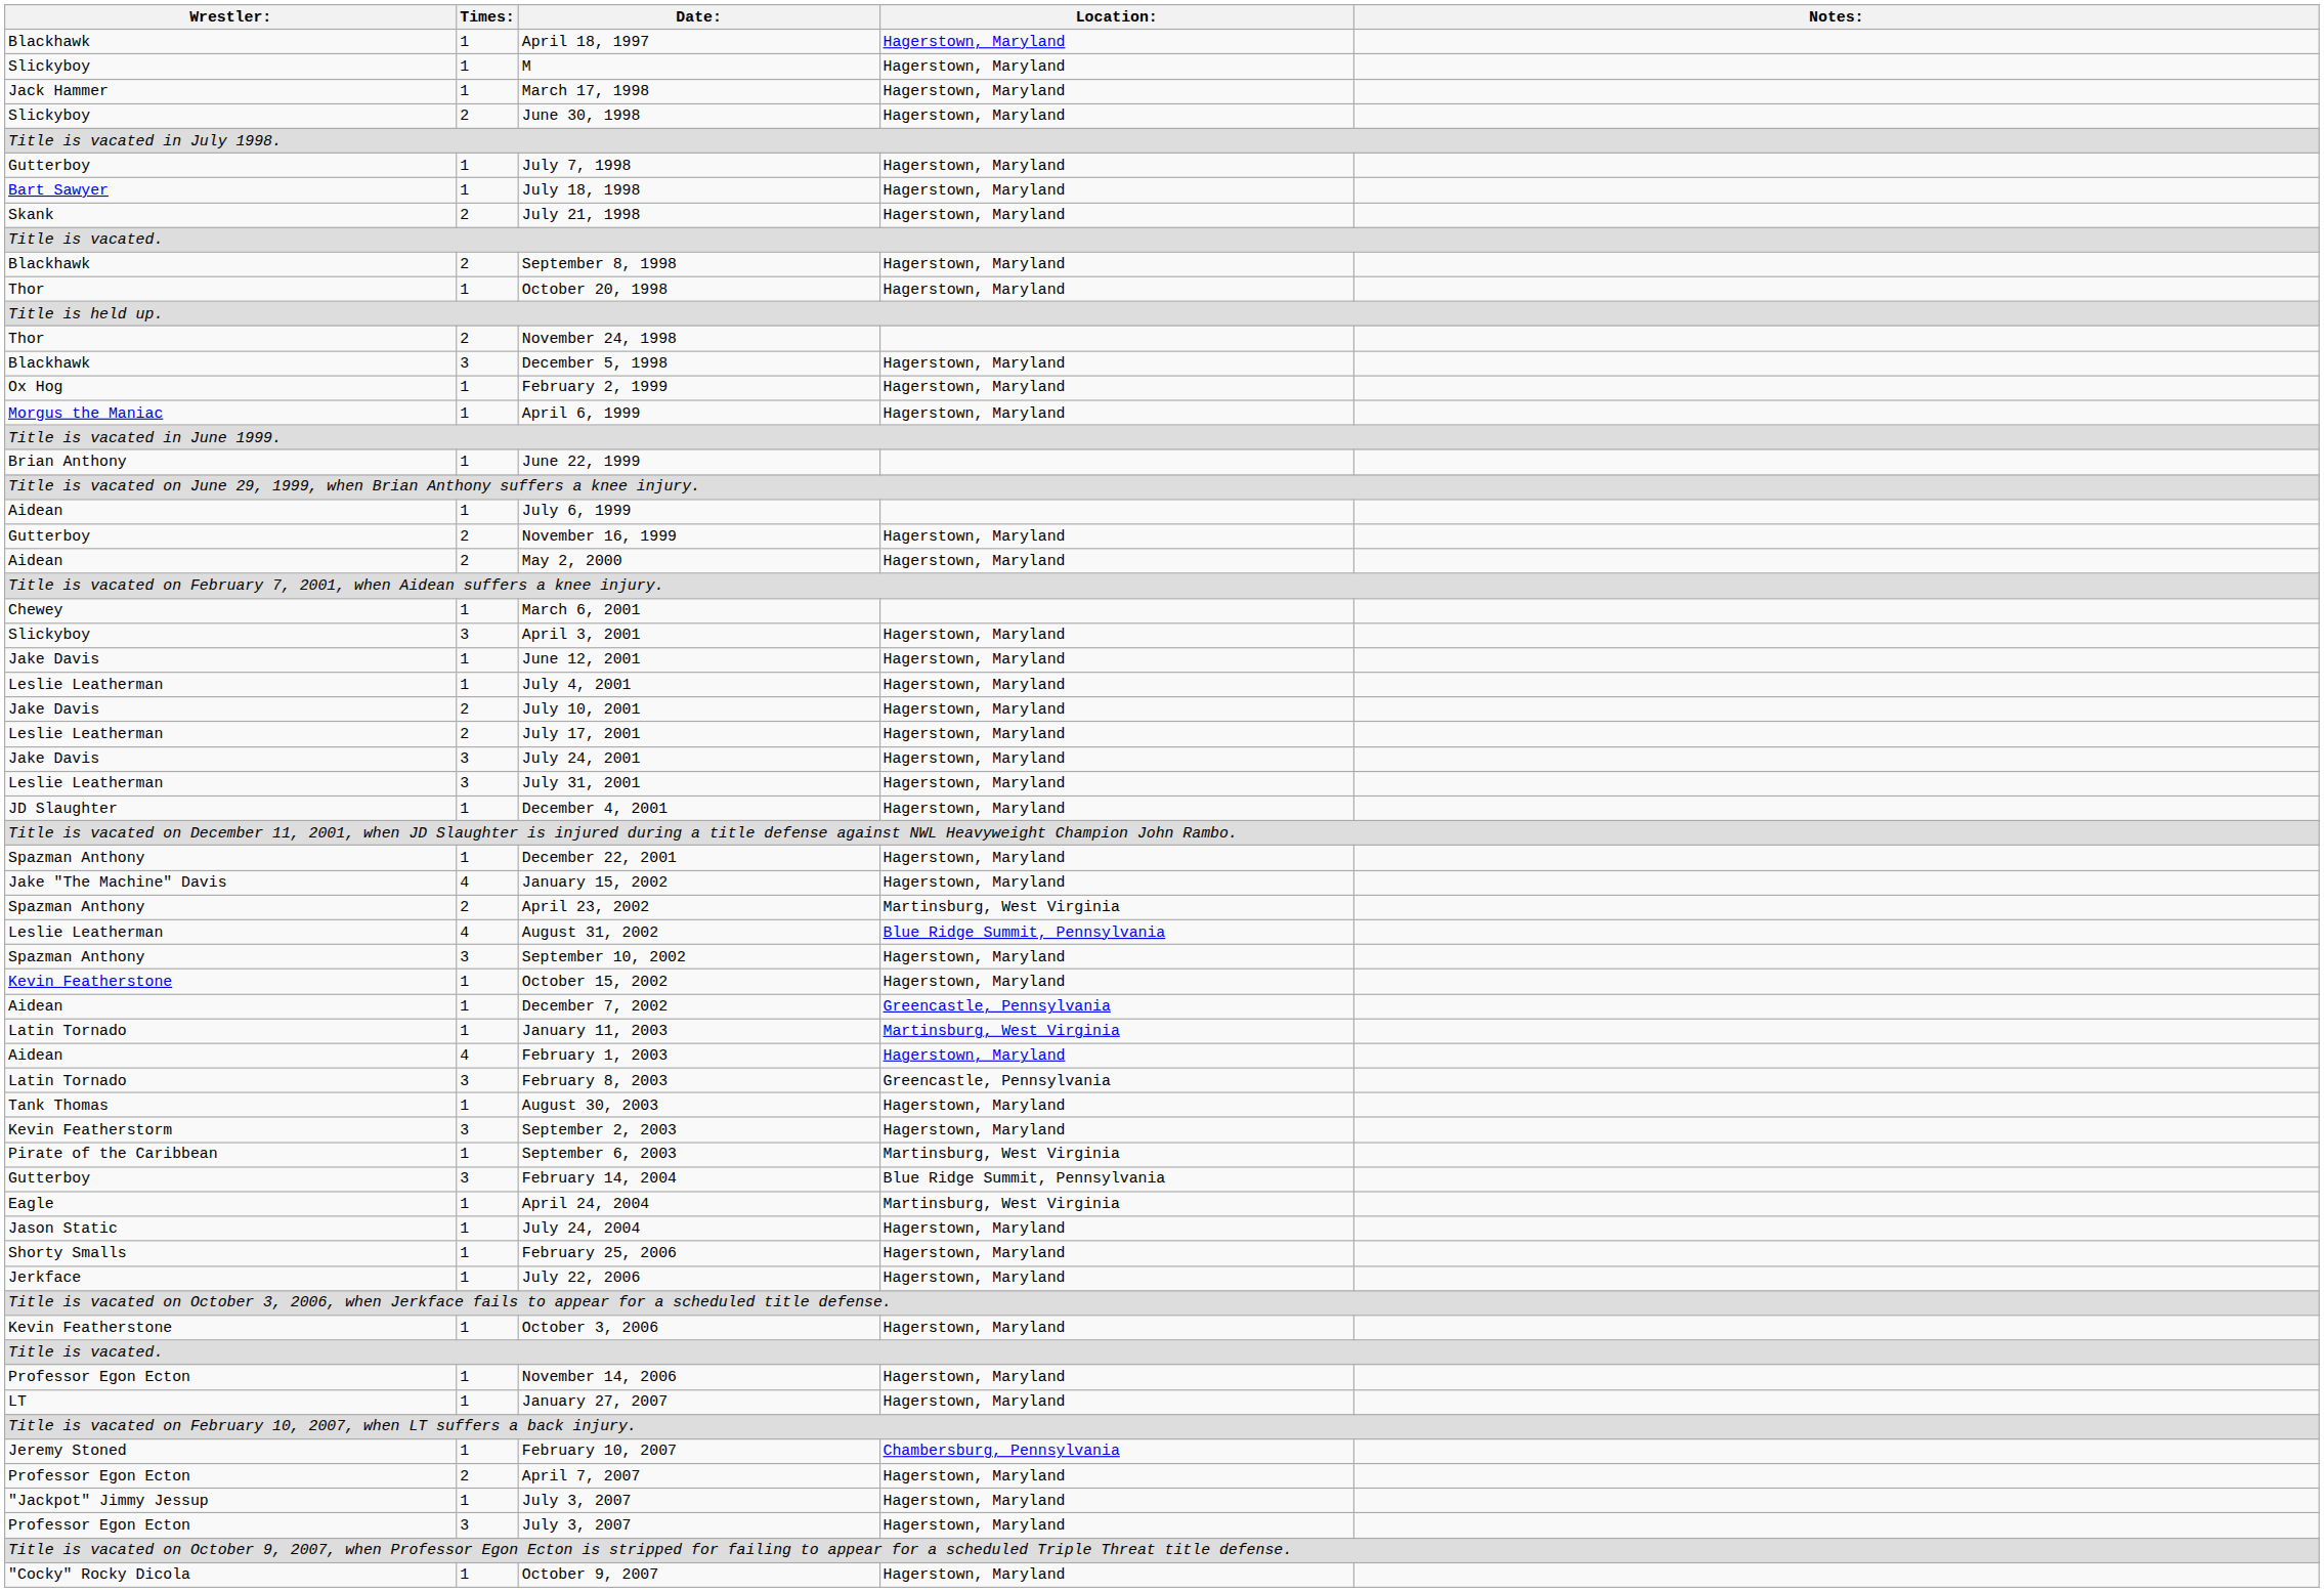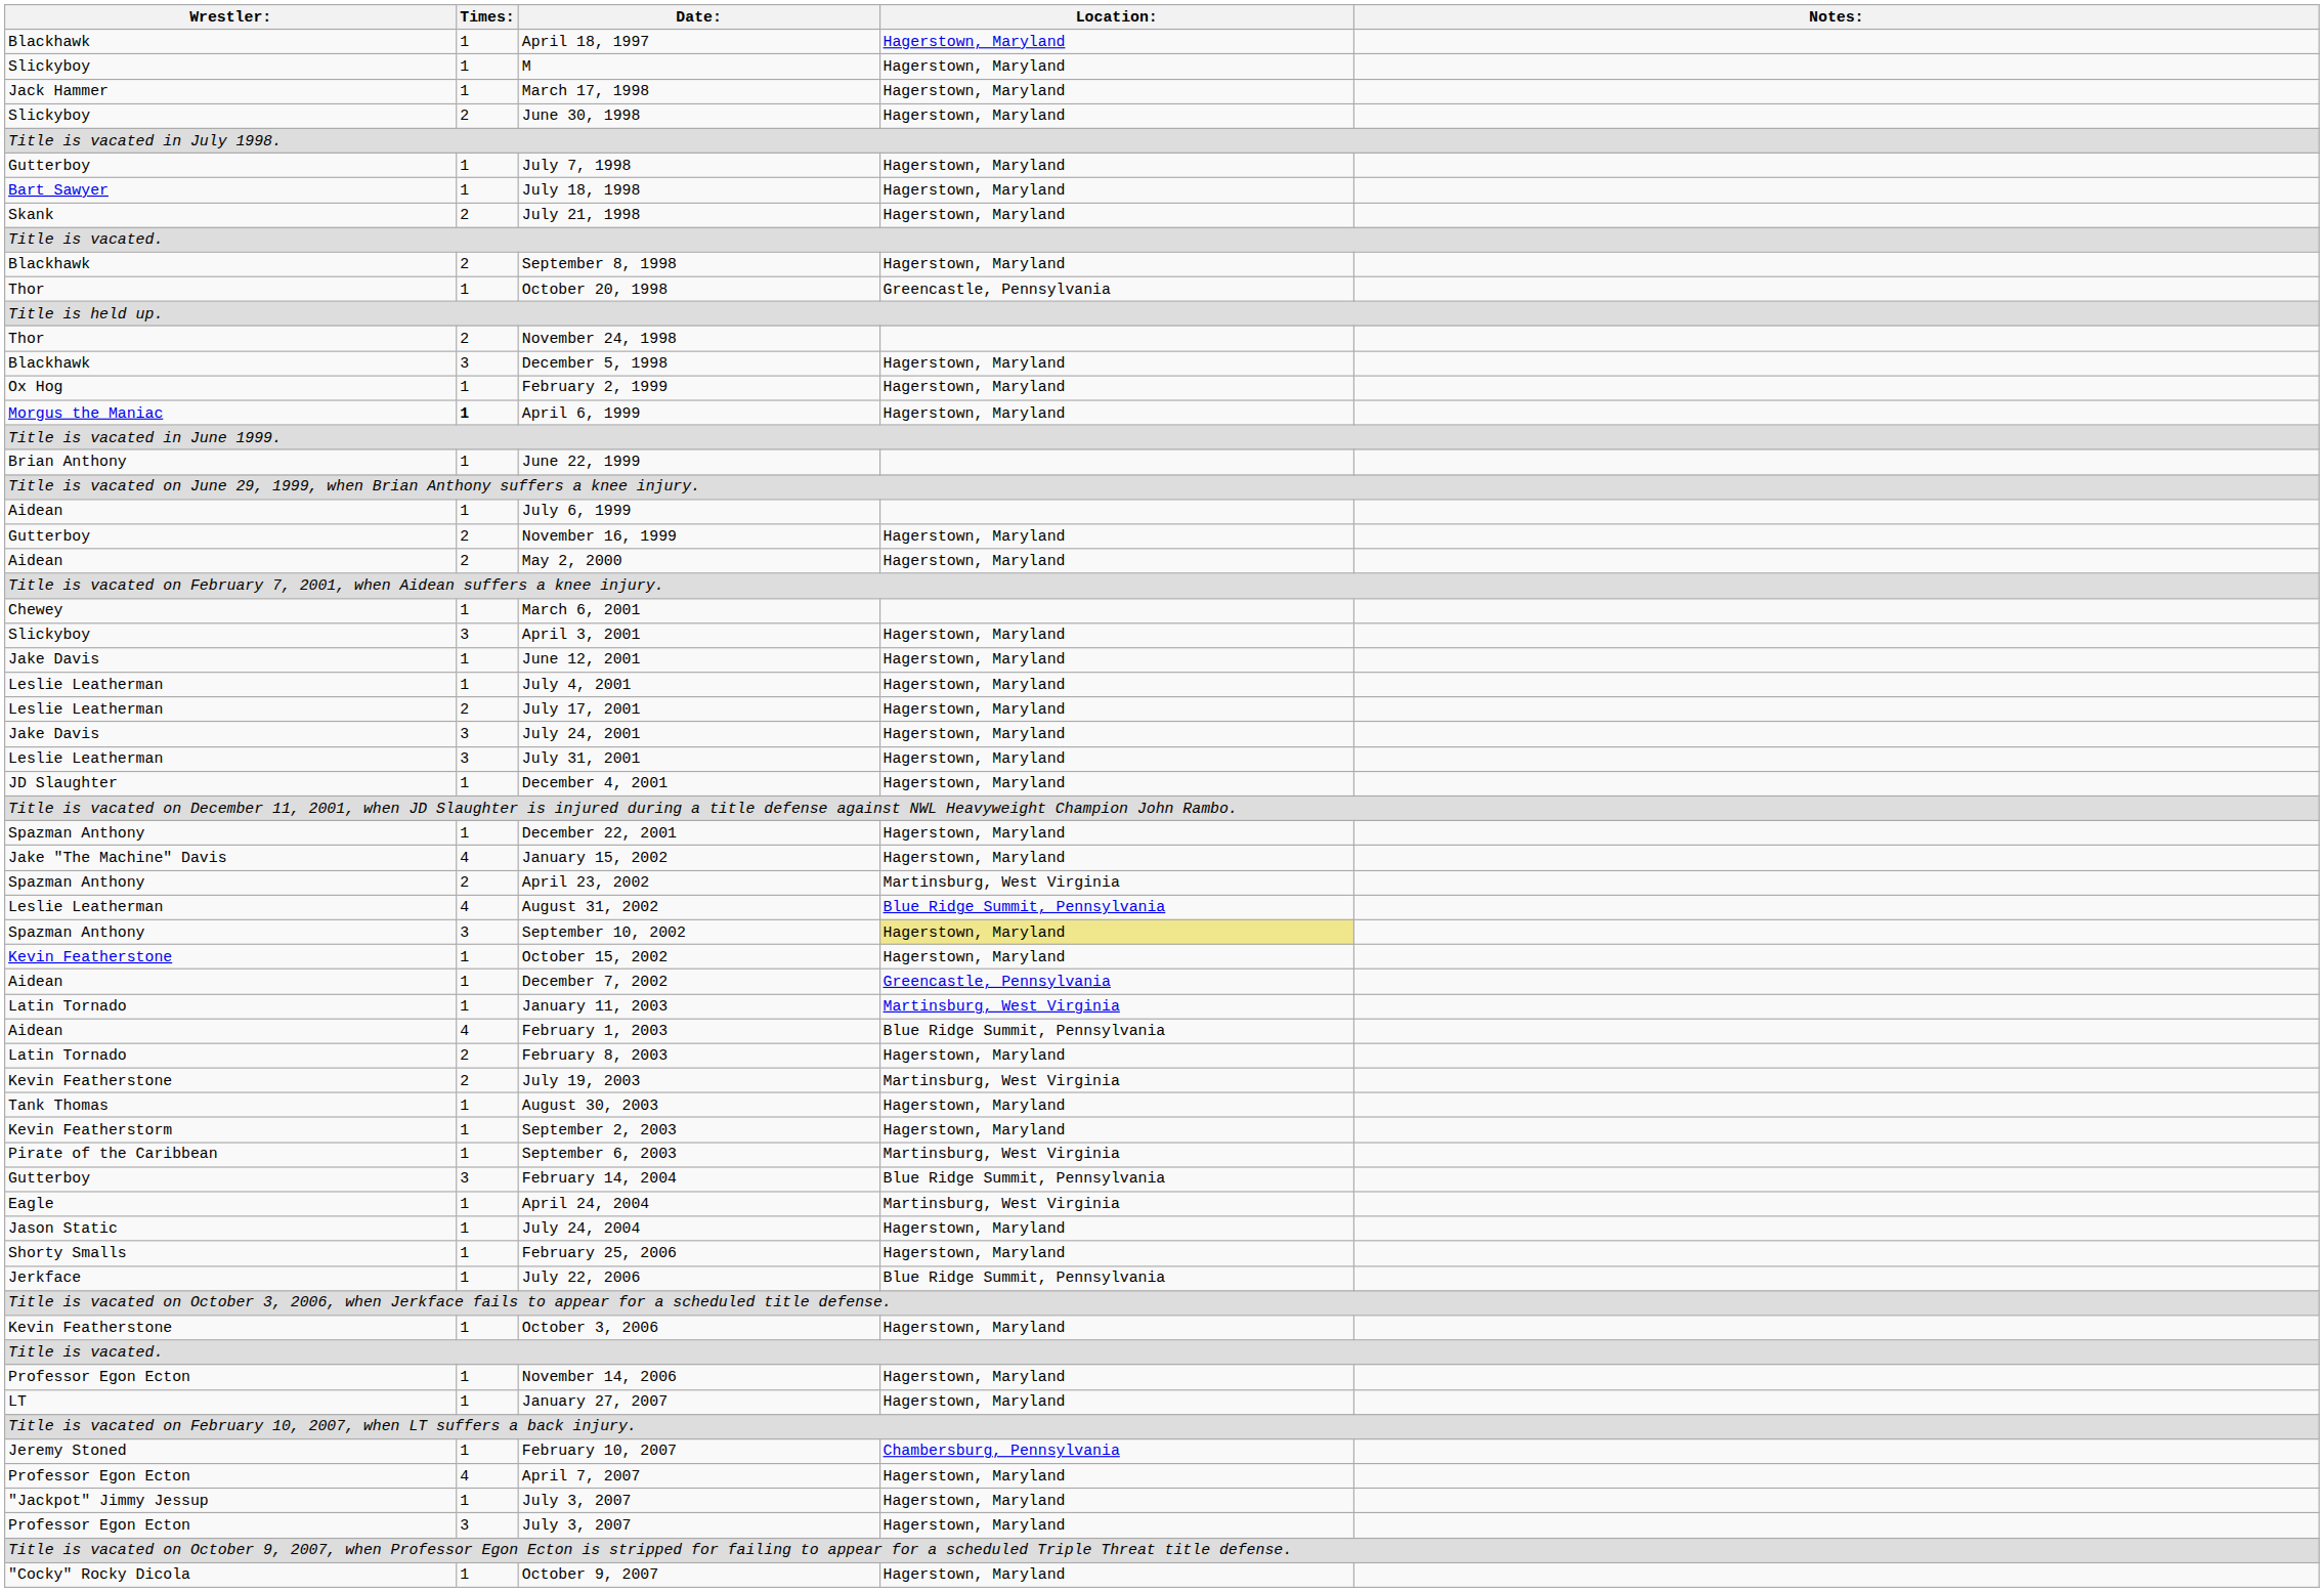October 20, 1998 | Location:: Hagerstown, Maryland -> Greencastle, Pennsylvania
April 6, 1999 | Times:: normal -> bold
- row: Jake Davis | 2 | July 10, 2001 | Hagerstown, Maryland
September 10, 2002 | Location:: no background -> khaki background
February 1, 2003 | Location:: Hagerstown, Maryland -> Blue Ridge Summit, Pennsylvania
February 8, 2003 | Times:: 3 -> 2
February 8, 2003 | Location:: Greencastle, Pennsylvania -> Hagerstown, Maryland
+ row: Kevin Featherstone | 2 | July 19, 2003 | Martinsburg, West Virginia
September 2, 2003 | Times:: 3 -> 1
July 22, 2006 | Location:: Hagerstown, Maryland -> Blue Ridge Summit, Pennsylvania
April 7, 2007 | Times:: 2 -> 4
